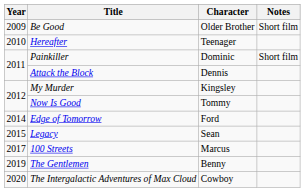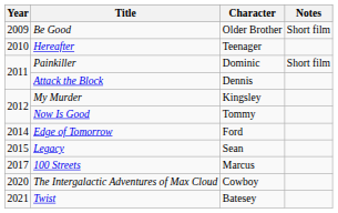- row: 2019 | The Gentlemen | Benny
+ row: 2021 | Twist | Batesey
